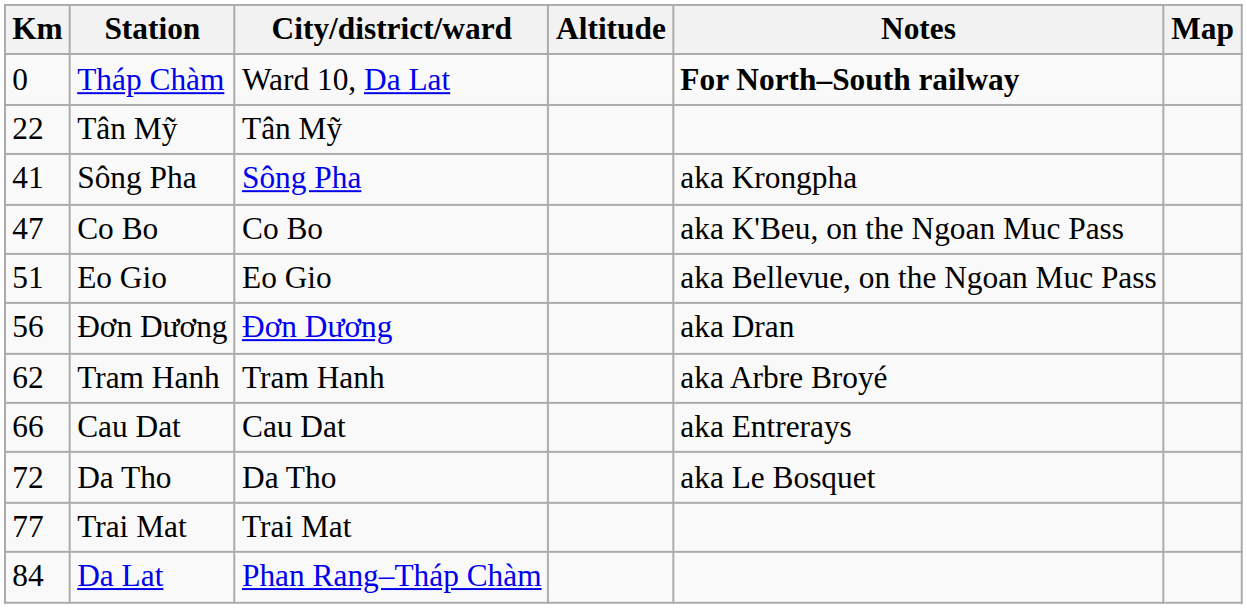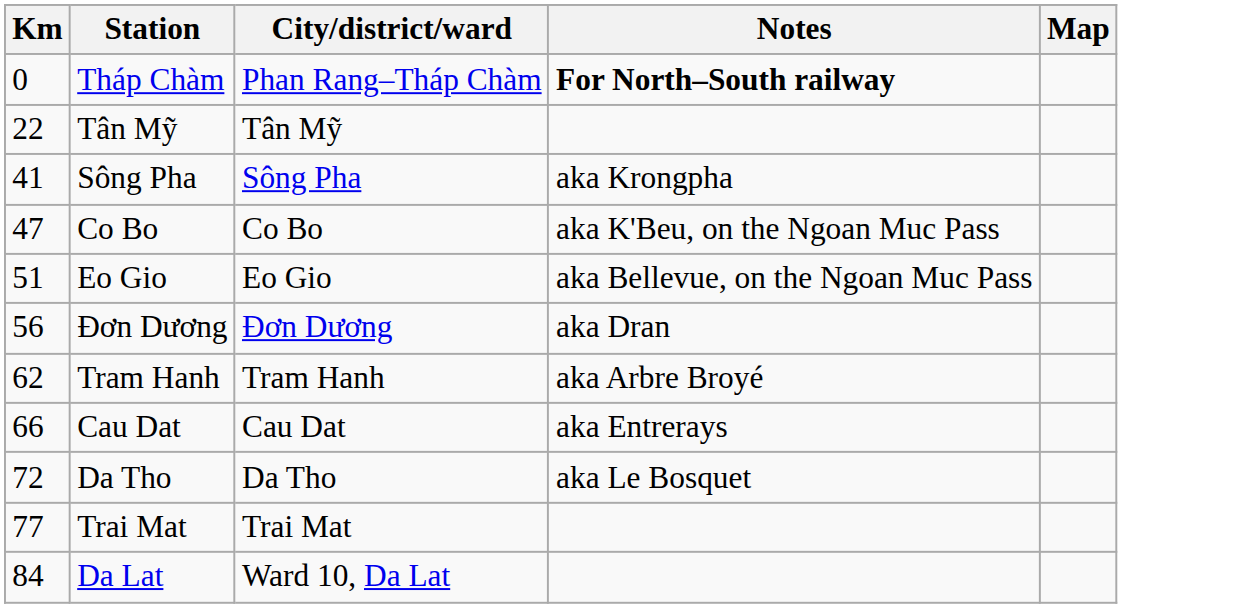- column: Altitude
Tháp Chàm | City/district/ward: Ward 10, Da Lat -> Phan Rang–Tháp Chàm
Da Lat | City/district/ward: Phan Rang–Tháp Chàm -> Ward 10, Da Lat
